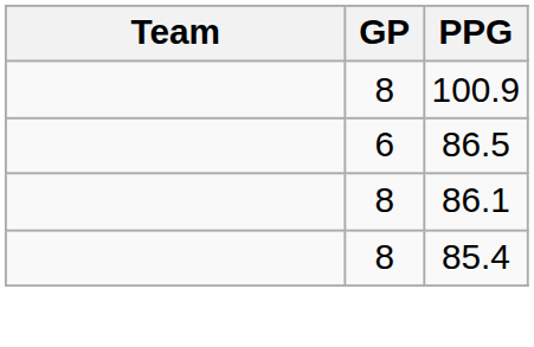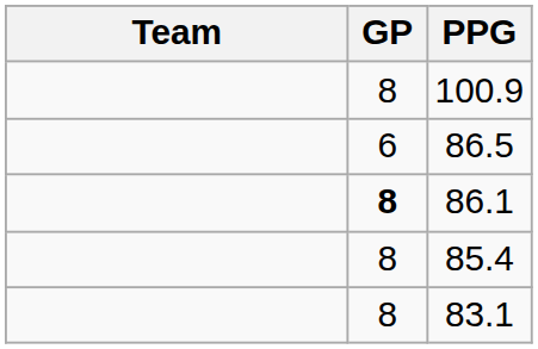86.1 | GP: normal -> bold
+ row: 8 | 83.1
